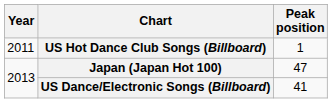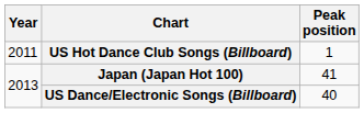Japan (Japan Hot 100) | Peak position: 47 -> 41
US Dance/Electronic Songs (Billboard) | Peak position: 41 -> 40
